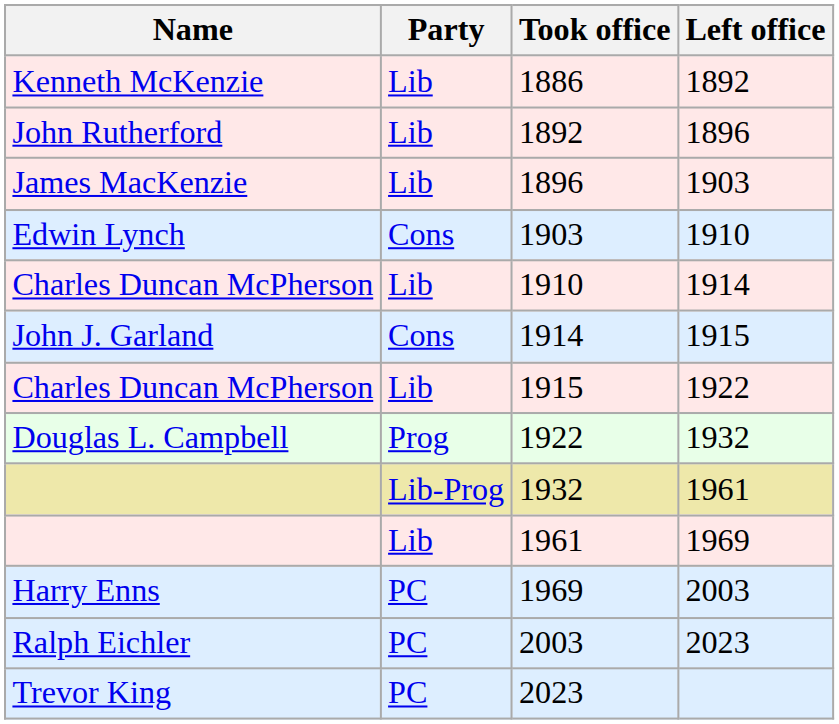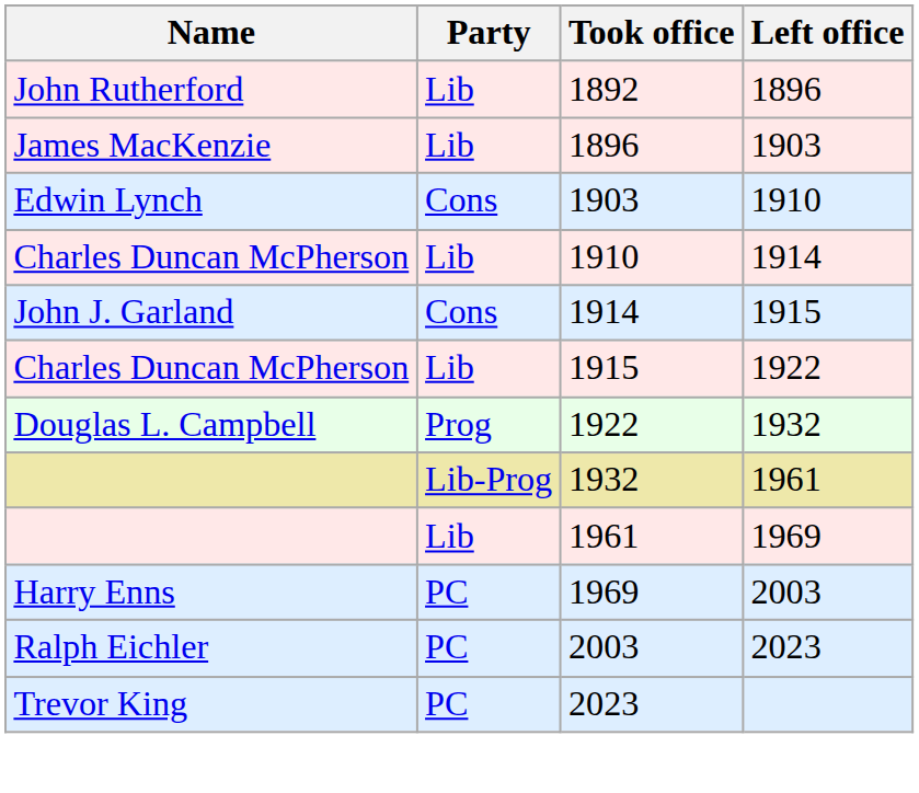- row: Kenneth McKenzie | Lib | 1886 | 1892
